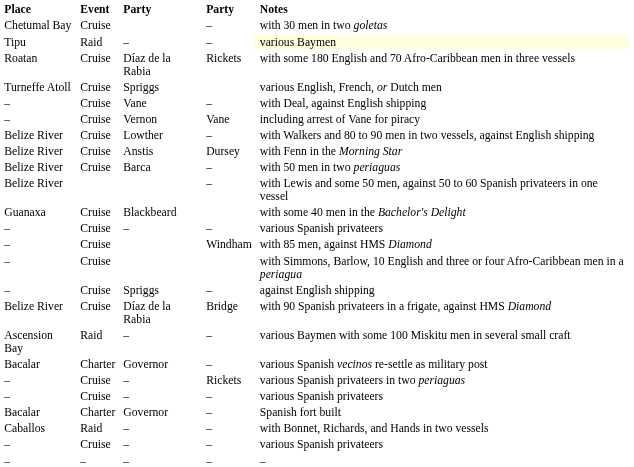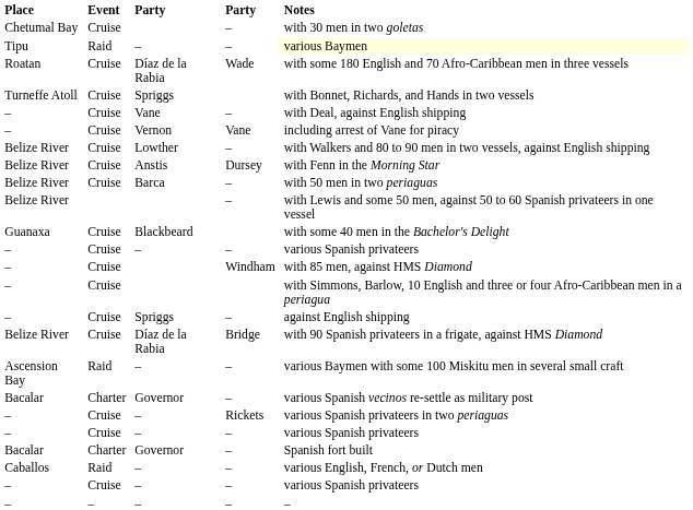Roatan | column 6: Rickets -> Wade
Turneffe Atoll | Notes: various English, French, or Dutch men -> with Bonnet, Richards, and Hands in two vessels
Caballos | Notes: with Bonnet, Richards, and Hands in two vessels -> various English, French, or Dutch men
